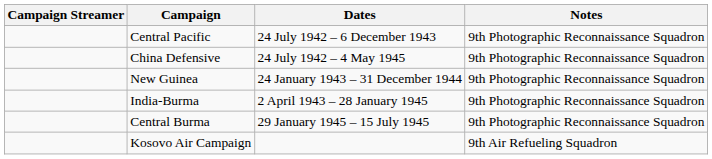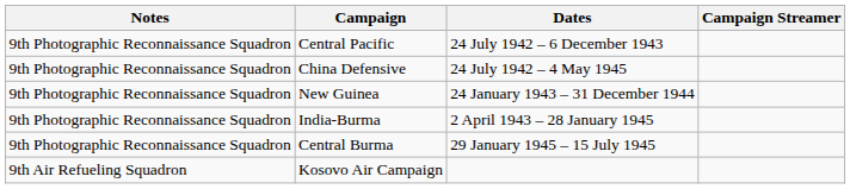columns swapped: Campaign Streamer <-> Notes
